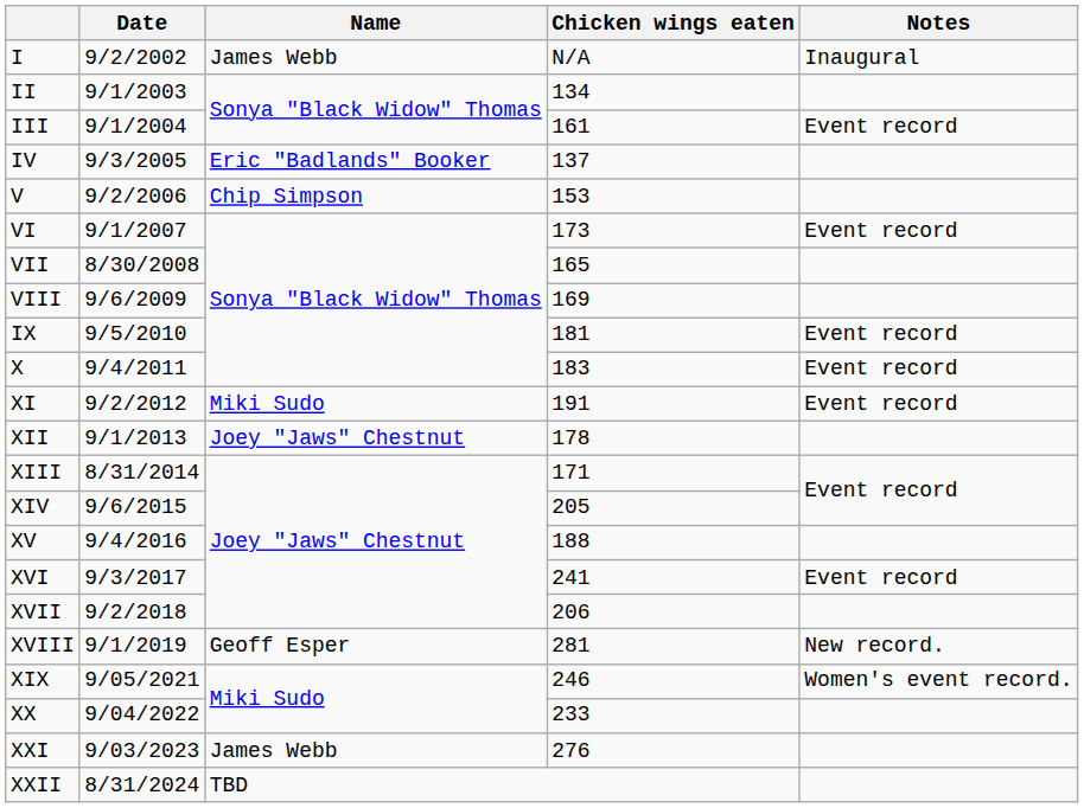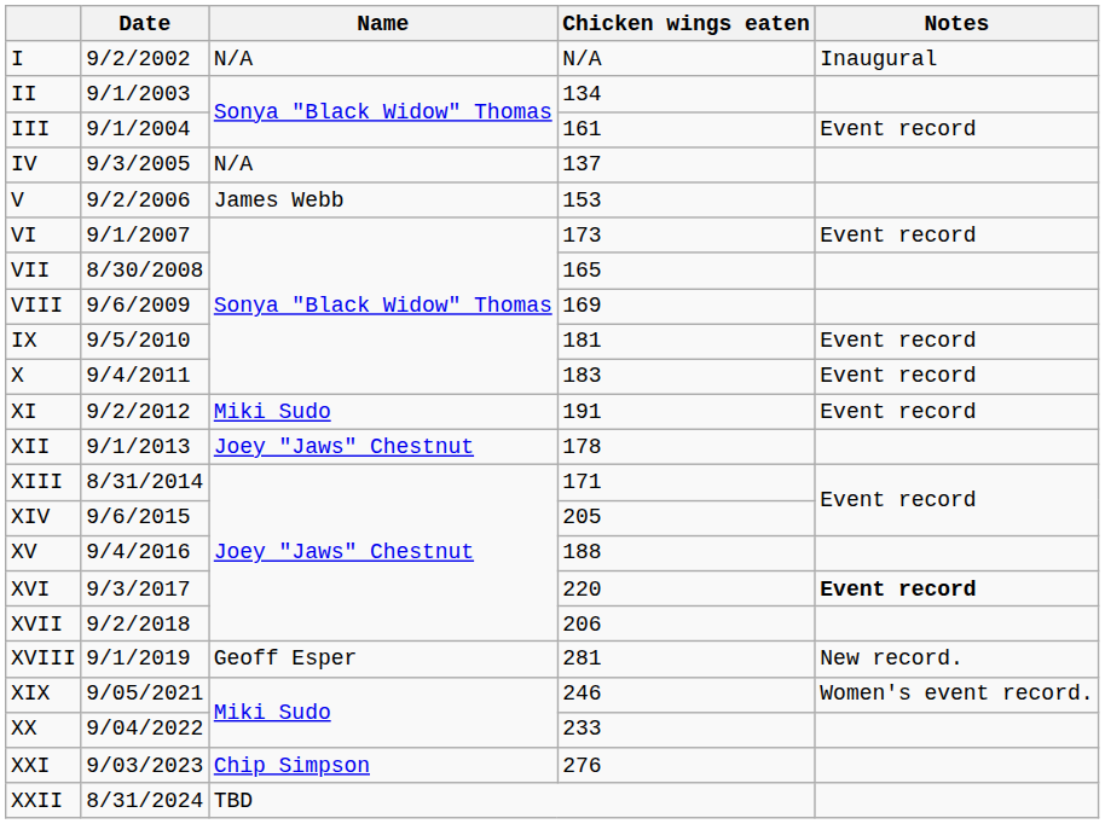I | Name: James Webb -> N/A
IV | Name: Eric "Badlands" Booker -> N/A
V | Name: Chip Simpson -> James Webb
XVI | Chicken wings eaten: 241 -> 220
XVI | Notes: normal -> bold
XXI | Name: James Webb -> Chip Simpson
